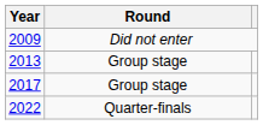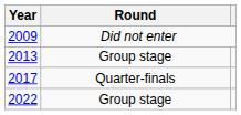2017 | Round: Group stage -> Quarter-finals
2022 | Round: Quarter-finals -> Group stage
